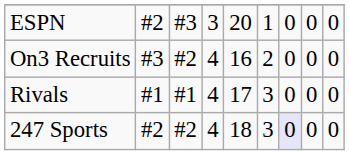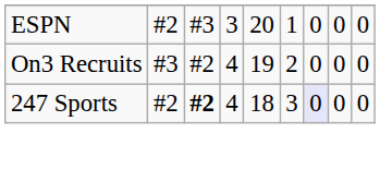On3 Recruits | column 5: 16 -> 19
- row: Rivals | #1 | #1 | 4 | 17 | 3 | 0 | 0 | 0
247 Sports | column 3: normal -> bold
